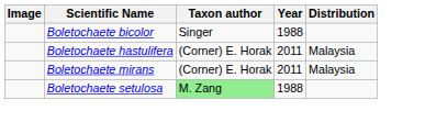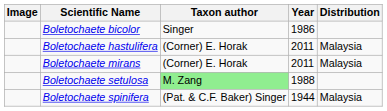Boletochaete bicolor | Year: 1988 -> 1986
+ row: Boletochaete spinifera | (Pat. & C.F. Baker) Singer | 1944 | Malaysia
